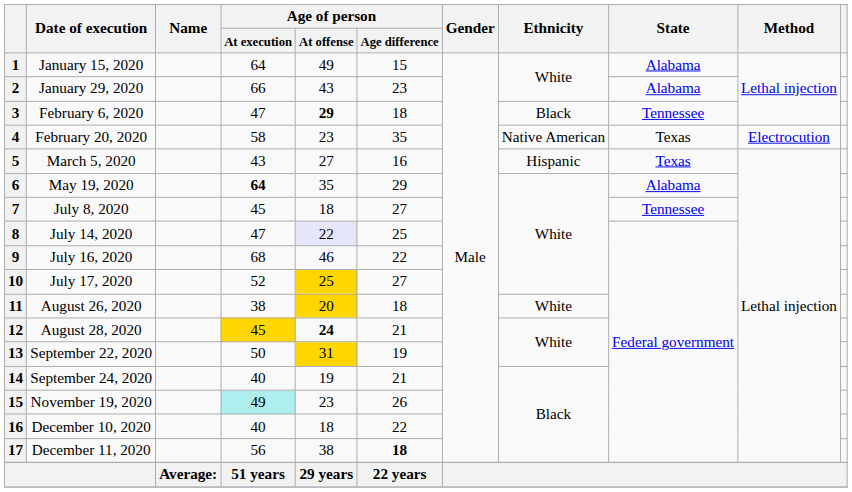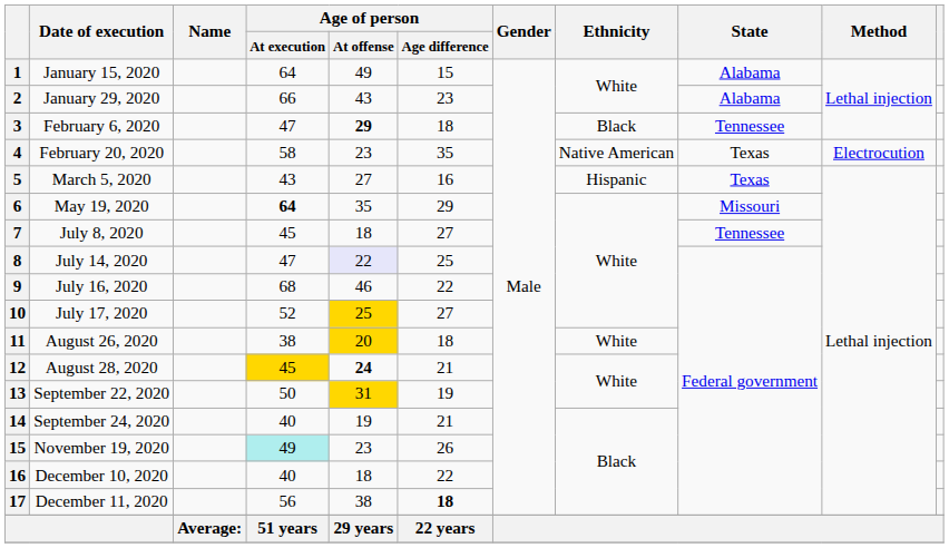May 19, 2020 | State: Alabama -> Missouri
